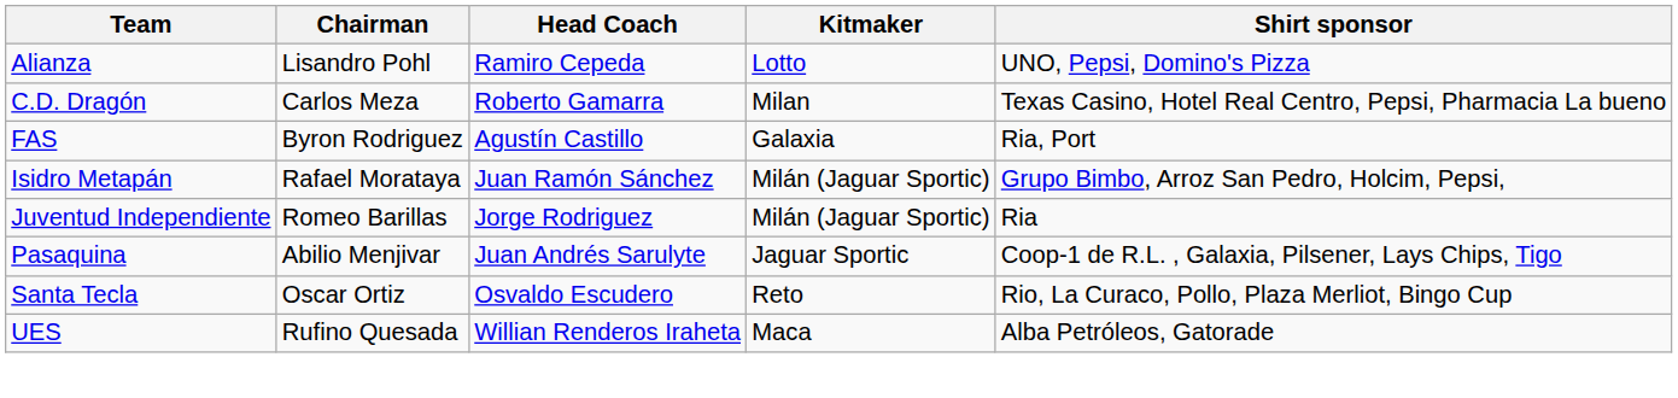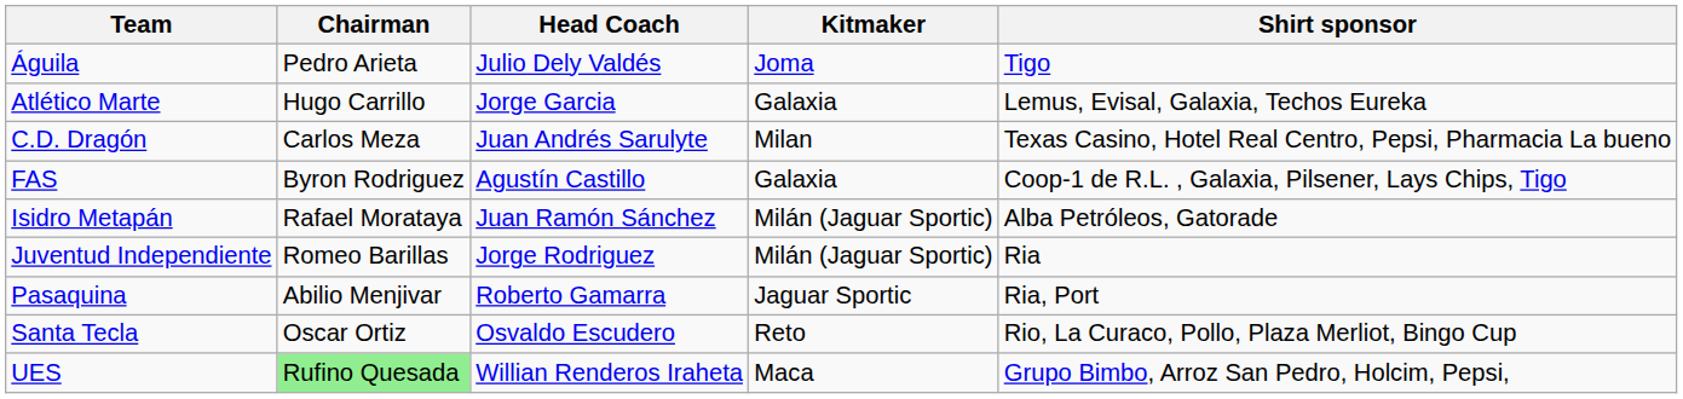+ row: Águila | Pedro Arieta | Julio Dely Valdés | Joma | Tigo
- row: Alianza | Lisandro Pohl | Ramiro Cepeda | Lotto | UNO, Pepsi, Domino's Pizza
+ row: Atlético Marte | Hugo Carrillo | Jorge Garcia | Galaxia | Lemus, Evisal, Galaxia, Techos Eureka
C.D. Dragón | Head Coach: Roberto Gamarra -> Juan Andrés Sarulyte
FAS | Shirt sponsor: Ria, Port -> Coop-1 de R.L. , Galaxia, Pilsener, Lays Chips, Tigo
Isidro Metapán | Shirt sponsor: Grupo Bimbo, Arroz San Pedro, Holcim, Pepsi, -> Alba Petróleos, Gatorade
Pasaquina | Head Coach: Juan Andrés Sarulyte -> Roberto Gamarra
Pasaquina | Shirt sponsor: Coop-1 de R.L. , Galaxia, Pilsener, Lays Chips, Tigo -> Ria, Port
UES | Chairman: no background -> lightgreen background
UES | Shirt sponsor: Alba Petróleos, Gatorade -> Grupo Bimbo, Arroz San Pedro, Holcim, Pepsi,
